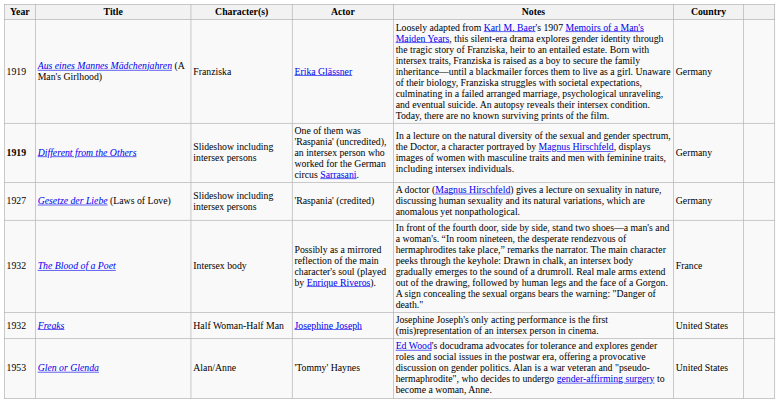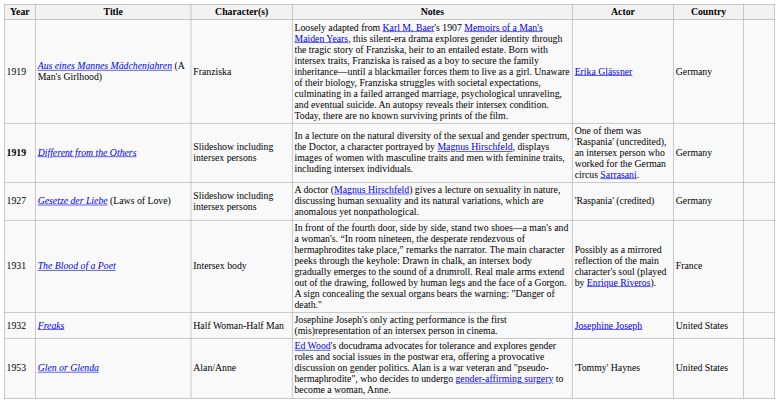columns swapped: Actor <-> Notes
The Blood of a Poet | Year: 1932 -> 1931
